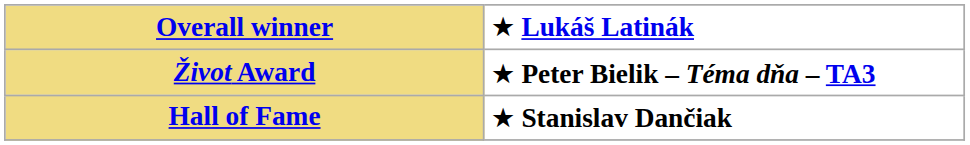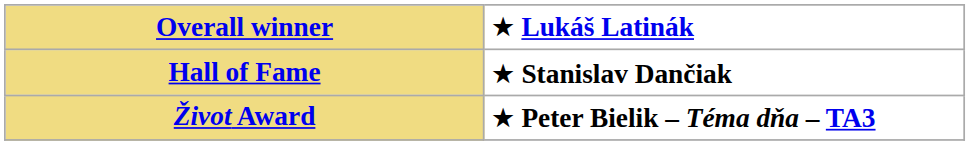rows swapped: Hall of Fame <-> Život Award
